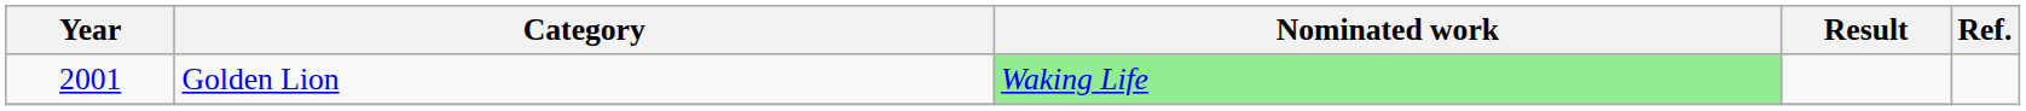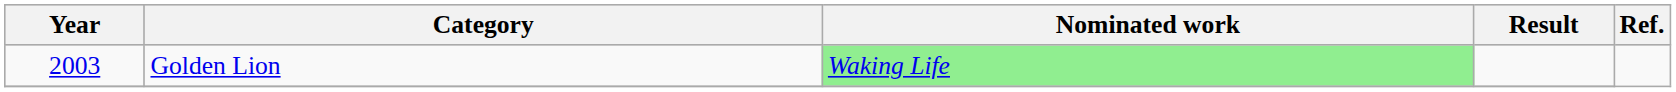Golden Lion | Year: 2001 -> 2003
